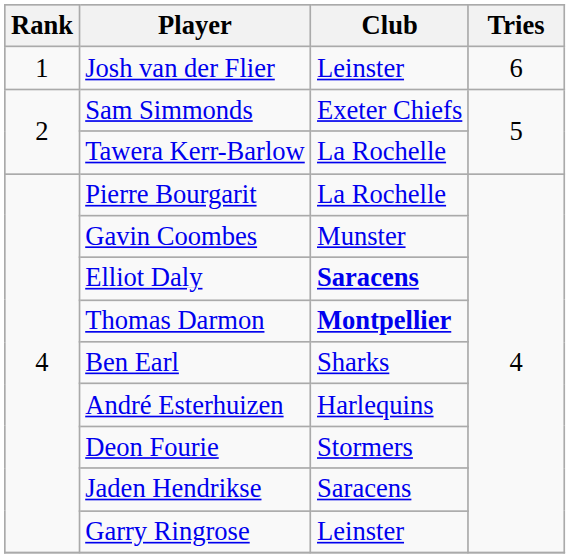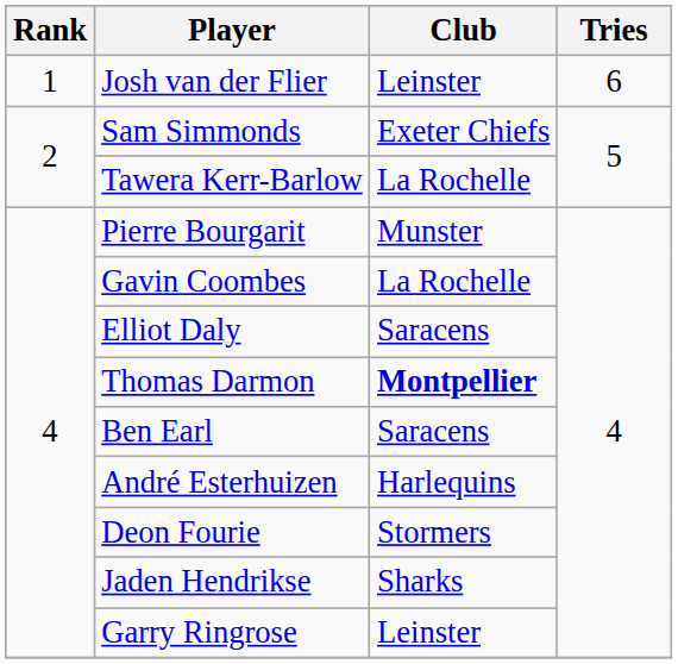Pierre Bourgarit | Club: La Rochelle -> Munster
Gavin Coombes | Club: Munster -> La Rochelle
Elliot Daly | Club: bold -> normal
Ben Earl | Club: Sharks -> Saracens
Jaden Hendrikse | Club: Saracens -> Sharks
